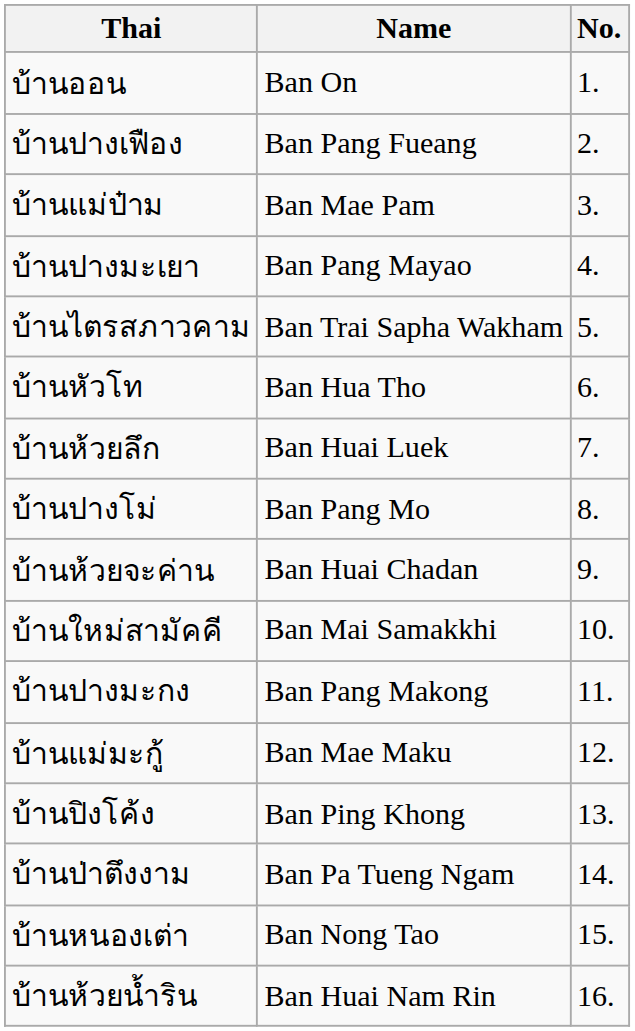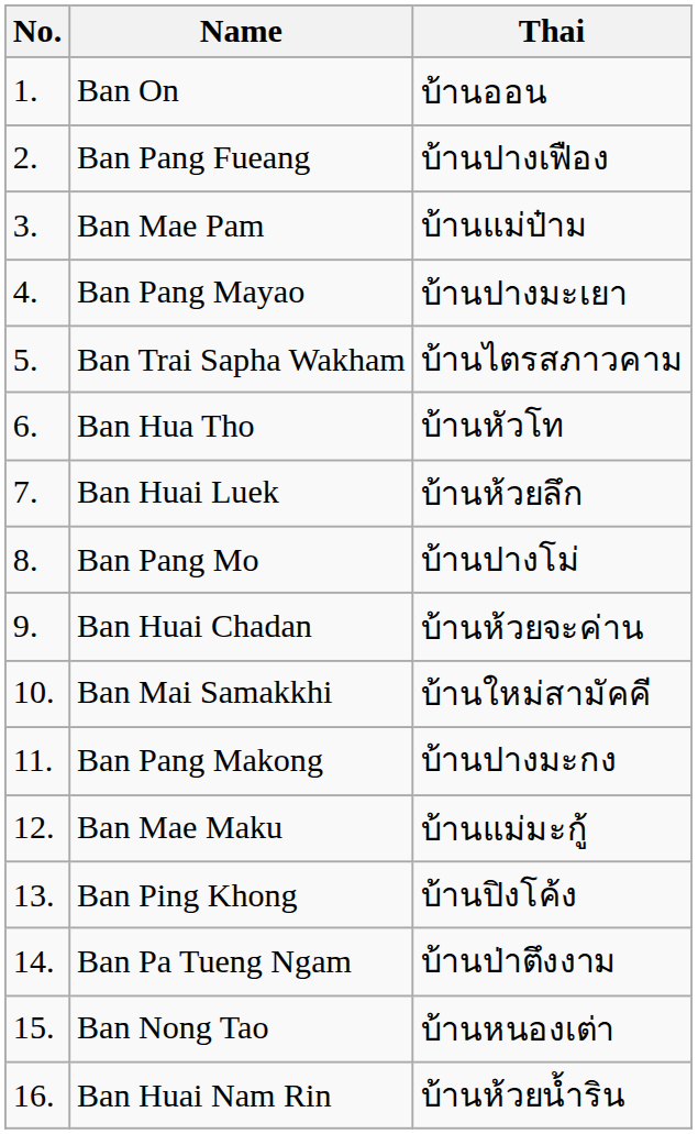columns swapped: No. <-> Thai
